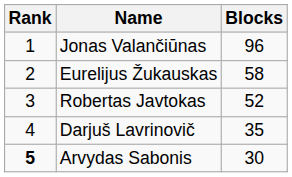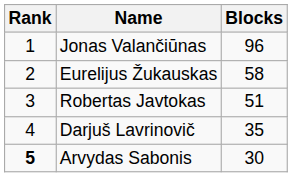Robertas Javtokas | Blocks: 52 -> 51
